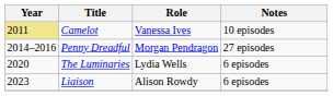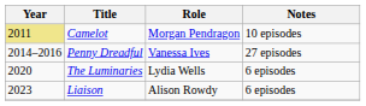Camelot | Role: Vanessa Ives -> Morgan Pendragon
Penny Dreadful | Role: Morgan Pendragon -> Vanessa Ives
